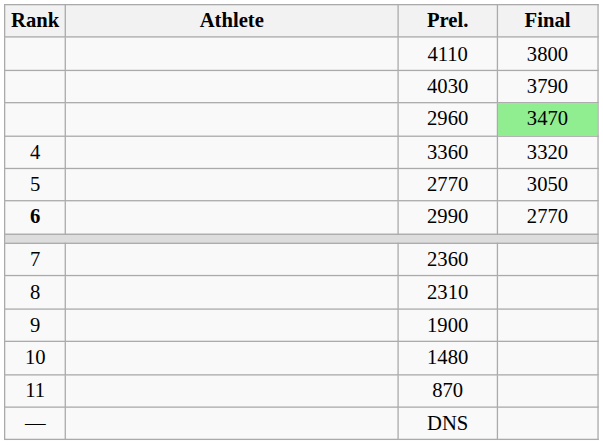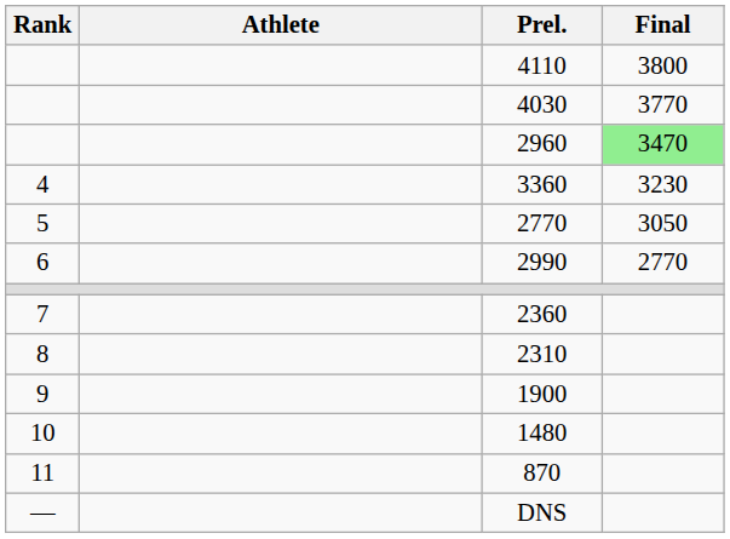4030 | Final: 3790 -> 3770
3360 | Final: 3320 -> 3230
2990 | Rank: bold -> normal
